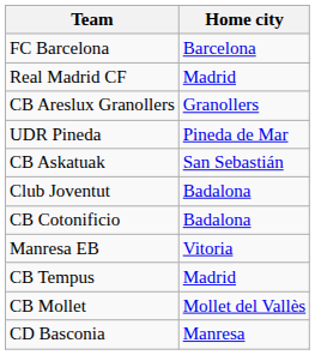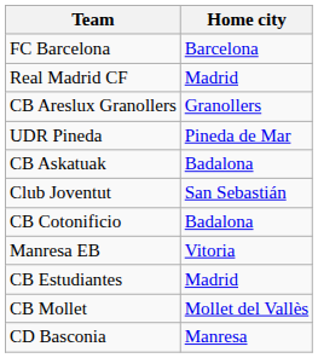CB Askatuak | Home city: San Sebastián -> Badalona
Club Joventut | Home city: Badalona -> San Sebastián
+ row: CB Estudiantes | Madrid
- row: CB Tempus | Madrid
